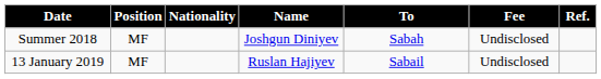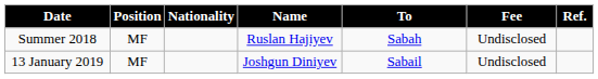Summer 2018 | Name: Joshgun Diniyev -> Ruslan Hajiyev
13 January 2019 | Name: Ruslan Hajiyev -> Joshgun Diniyev
